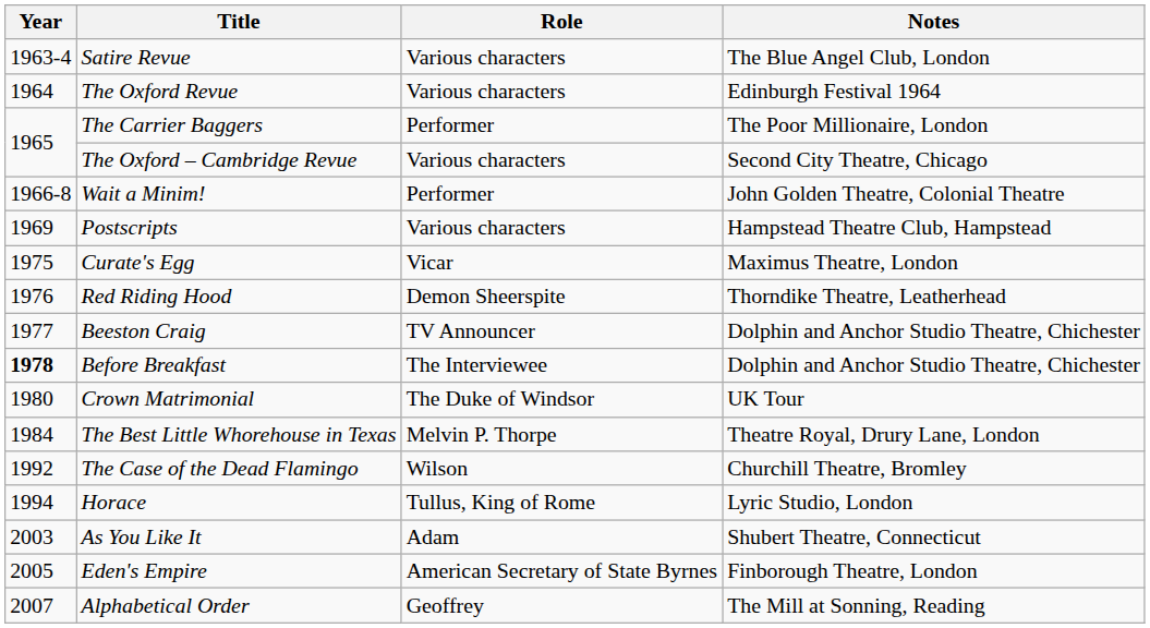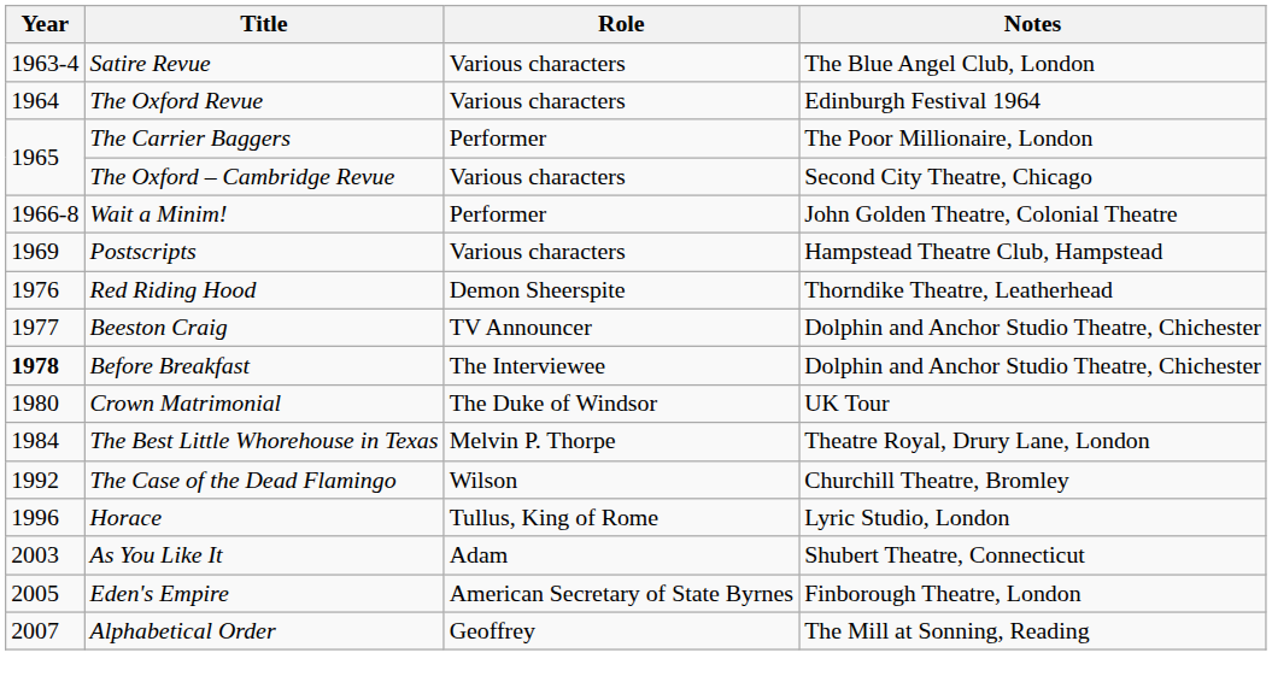- row: 1975 | Curate's Egg | Vicar | Maximus Theatre, London
Horace | Year: 1994 -> 1996
